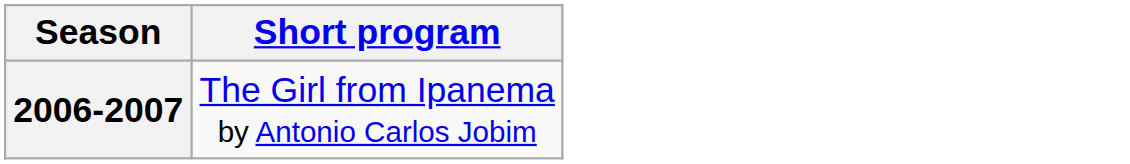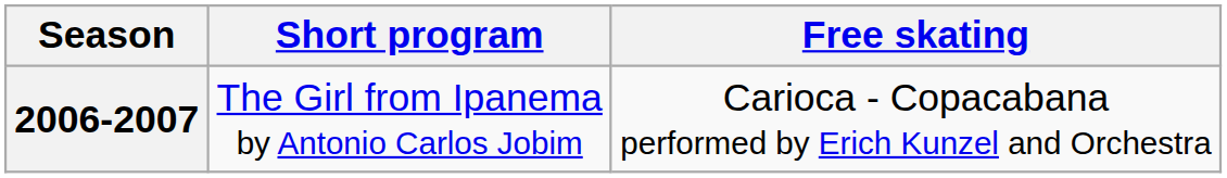+ column: Free skating | Carioca - Copacabana performed by Erich Kunzel and Orchestra
